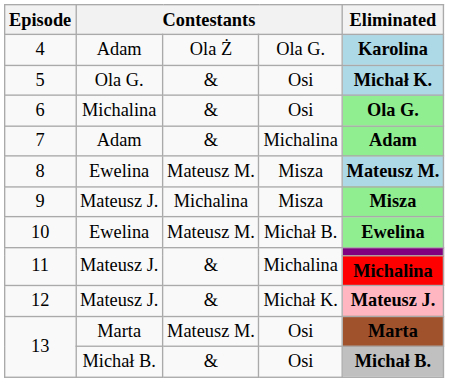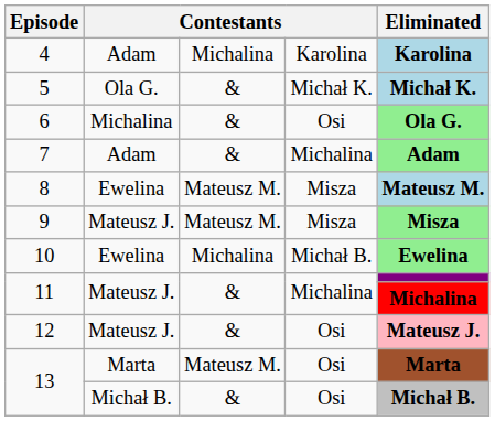4 | column 3: Ola Ż -> Michalina
4 | column 4: Ola G. -> Karolina
5 | column 4: Osi -> Michał K.
9 | column 3: Michalina -> Mateusz M.
10 | column 3: Mateusz M. -> Michalina
12 | column 4: Michał K. -> Osi
